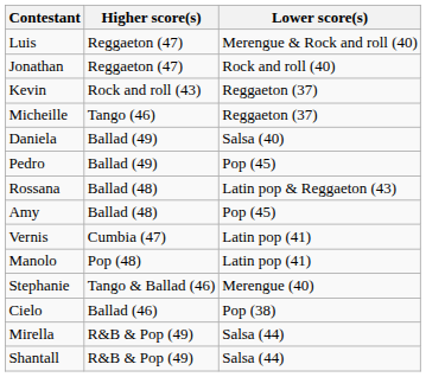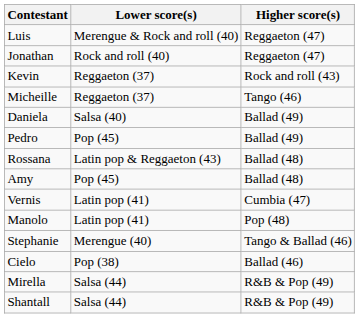columns swapped: Higher score(s) <-> Lower score(s)
